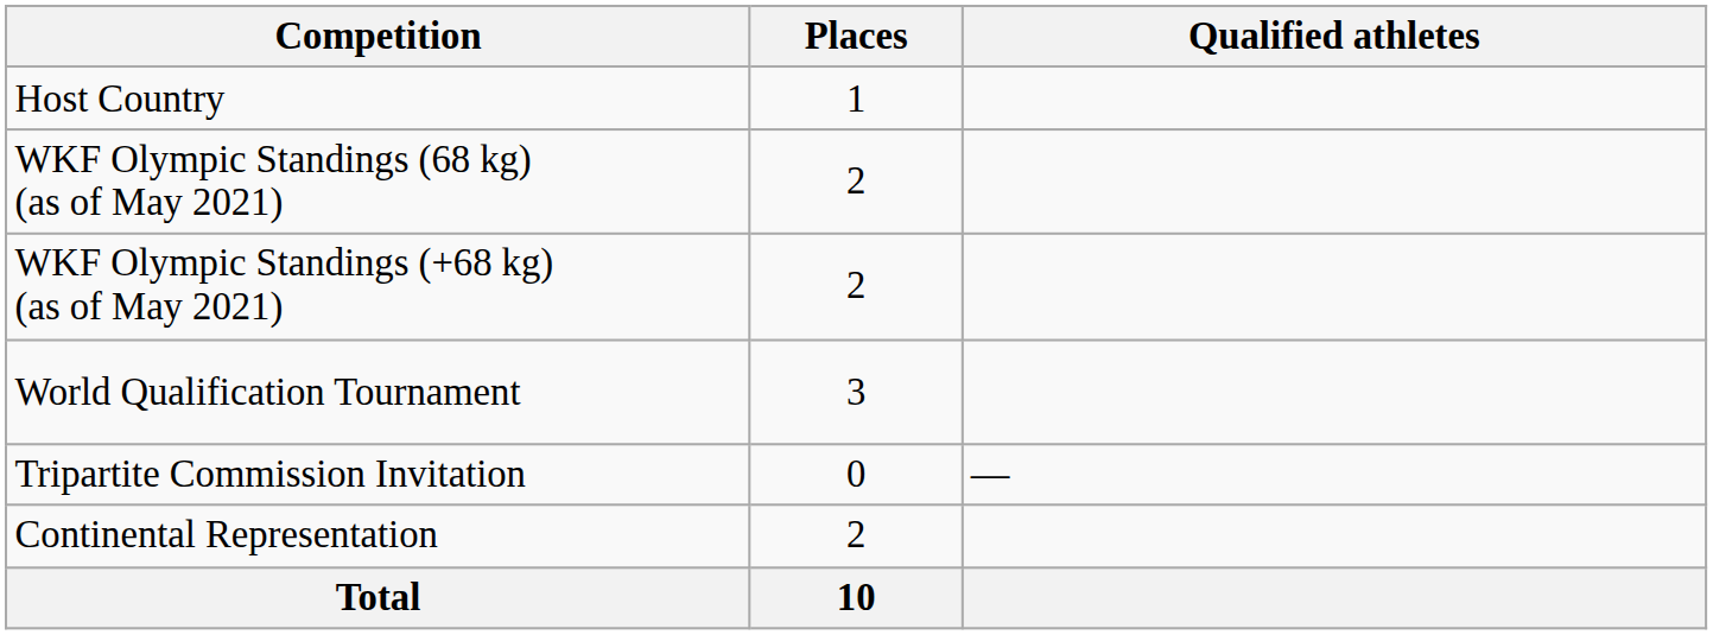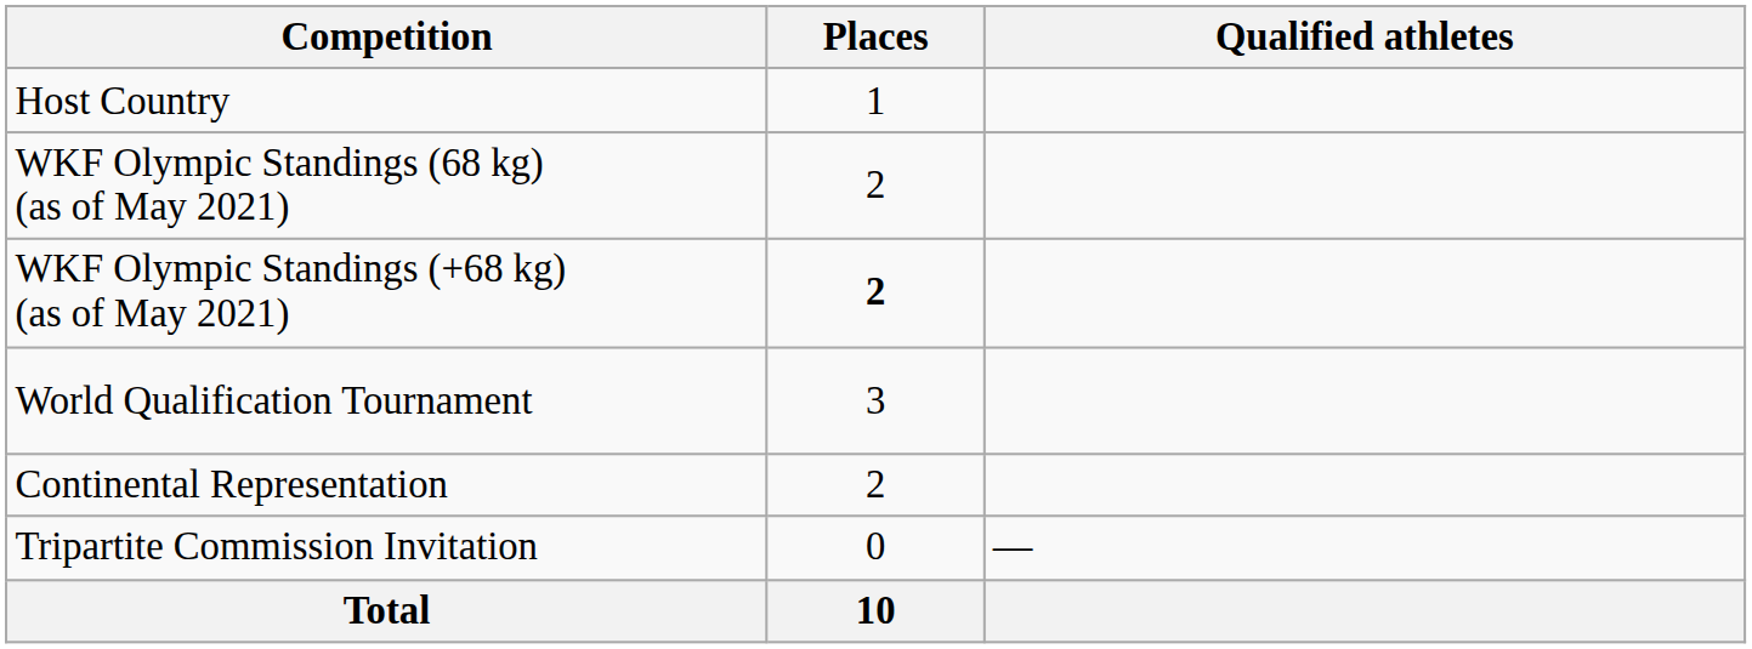WKF Olympic Standings (+68 kg) (as of May 2021) | Places: normal -> bold
rows swapped: Continental Representation <-> Tripartite Commission Invitation
